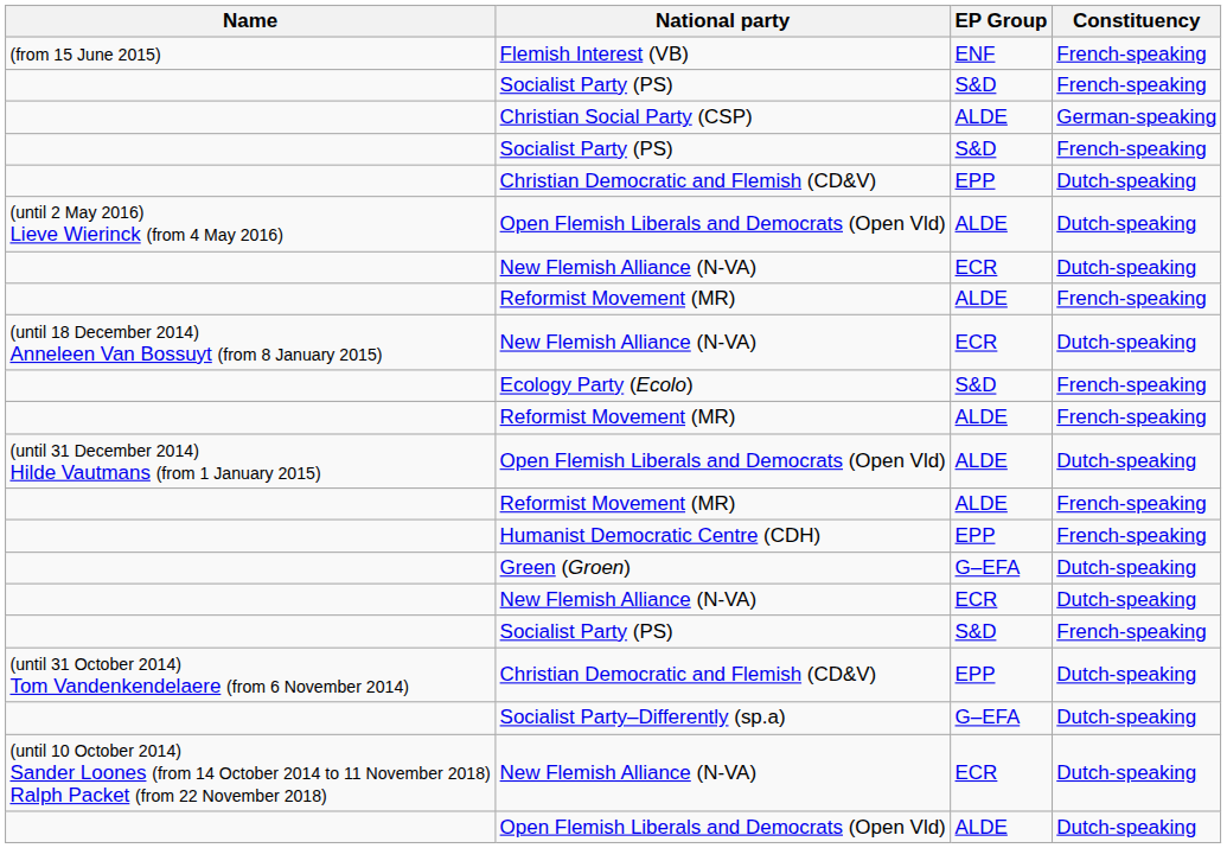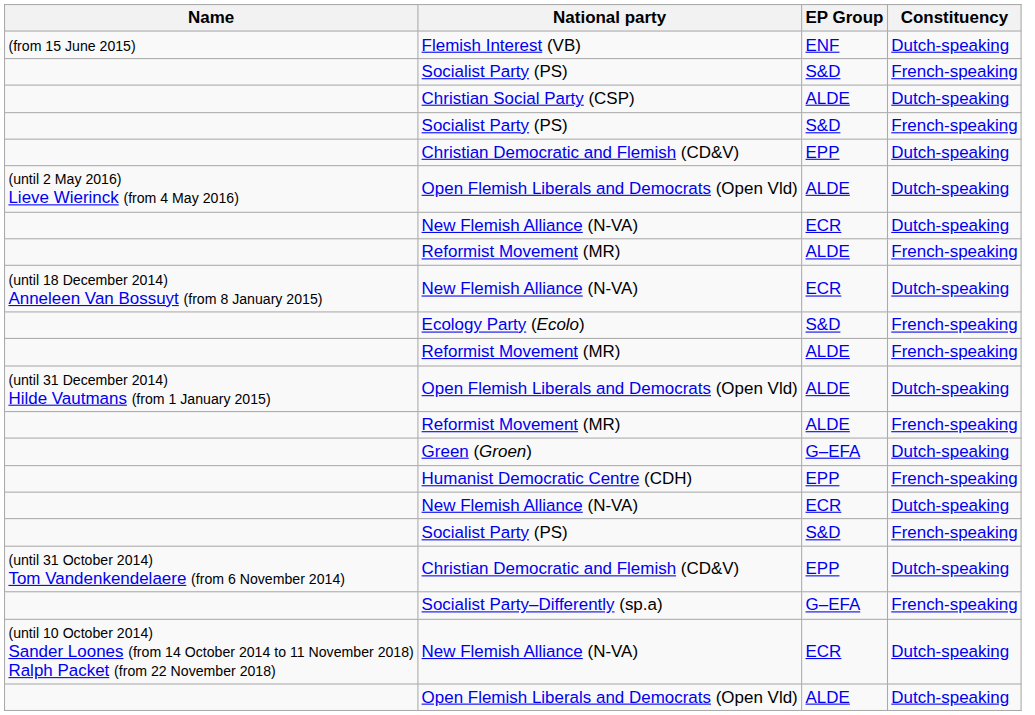Flemish Interest (VB) | Constituency: French-speaking -> Dutch-speaking
Christian Social Party (CSP) | Constituency: German-speaking -> Dutch-speaking
rows swapped: Humanist Democratic Centre (CDH) <-> Green (Groen)
Socialist Party–Differently (sp.a) | Constituency: Dutch-speaking -> French-speaking
